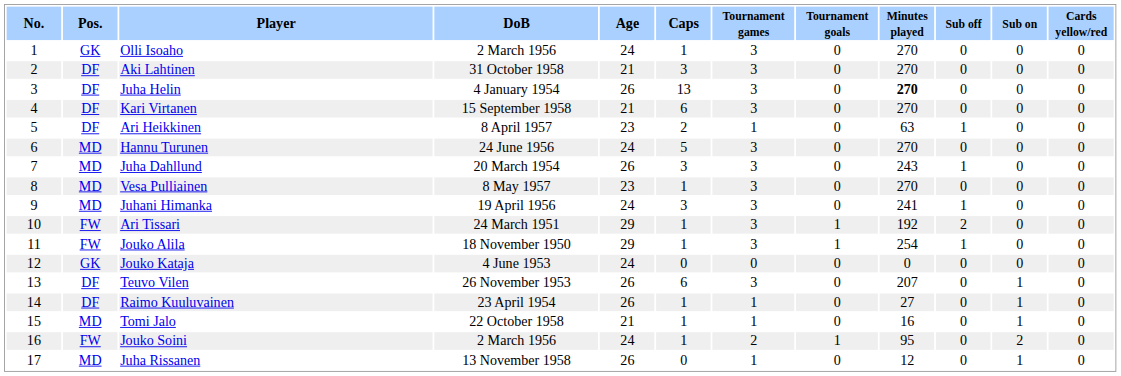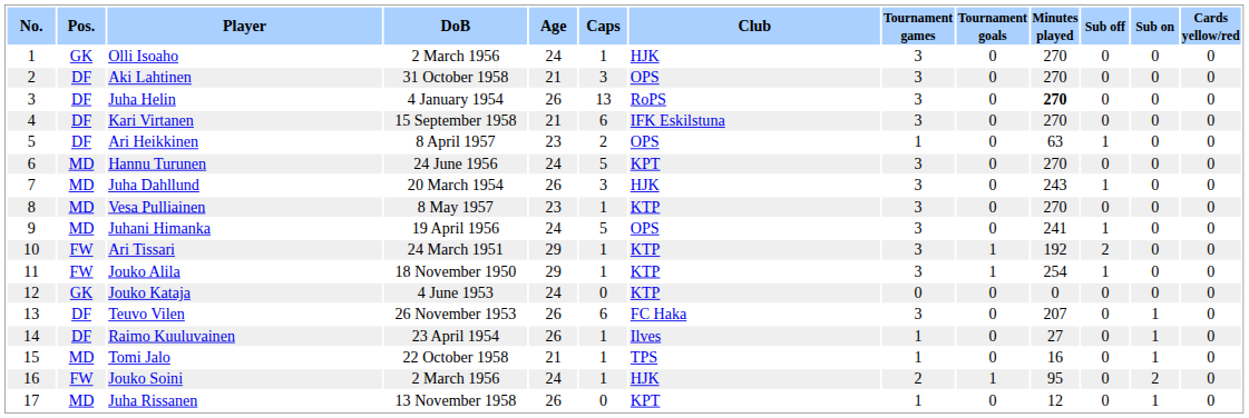+ column: Club | HJK | OPS | RoPS | IFK Eskilstuna | OPS | KPT | HJK | KTP | OPS | KTP | KTP | KTP | FC Haka | Ilves | TPS | HJK | KPT
Juhani Himanka | Caps: 3 -> 5
